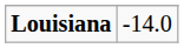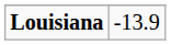Louisiana | column 2: -14.0 -> -13.9
